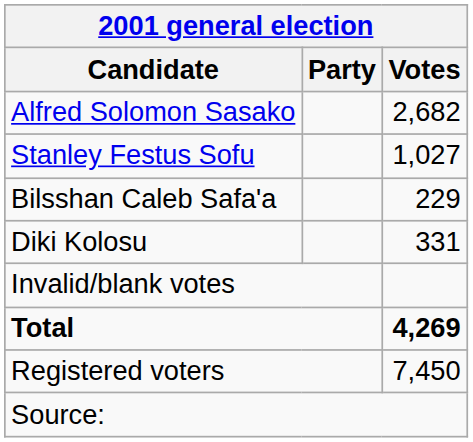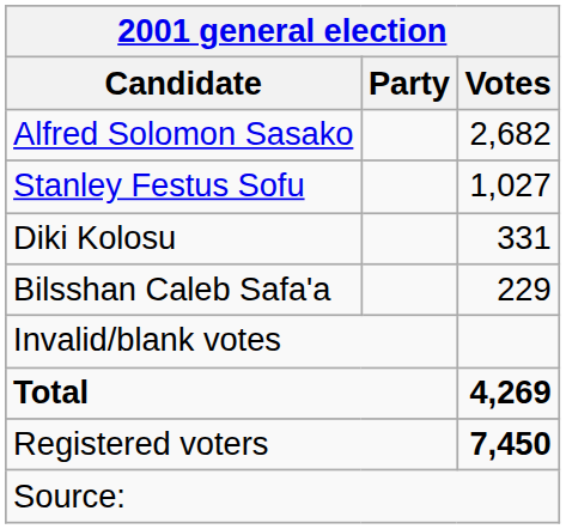rows swapped: Diki Kolosu <-> Bilsshan Caleb Safa'a
Registered voters | Votes: normal -> bold
